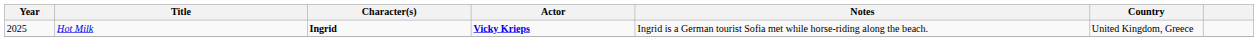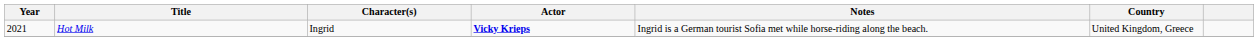Hot Milk | Year: 2025 -> 2021
Hot Milk | Character(s): bold -> normal
